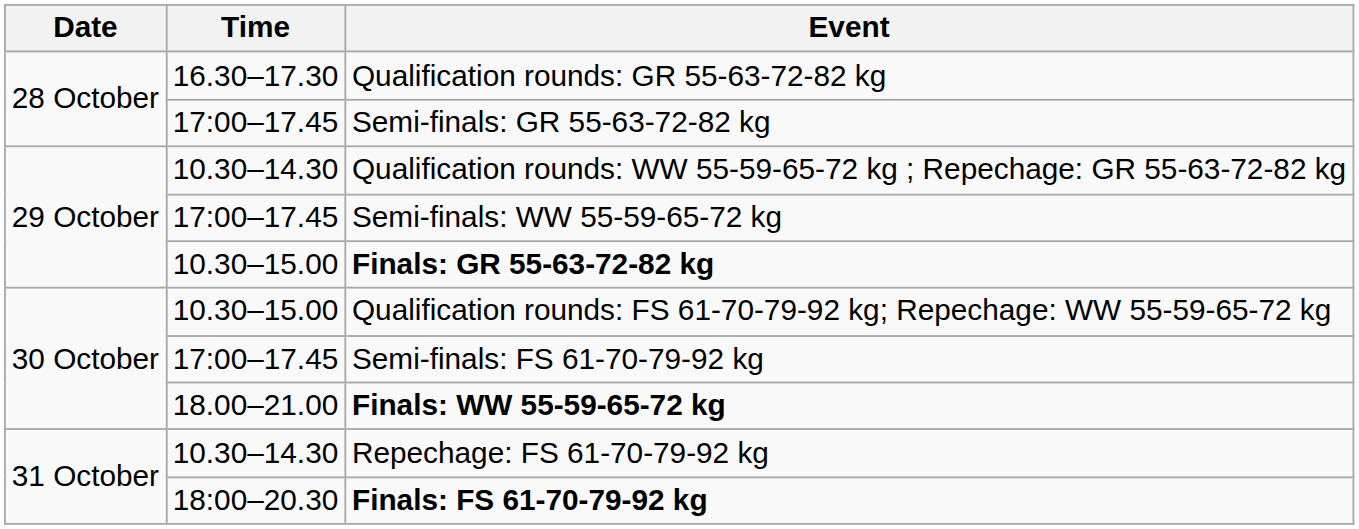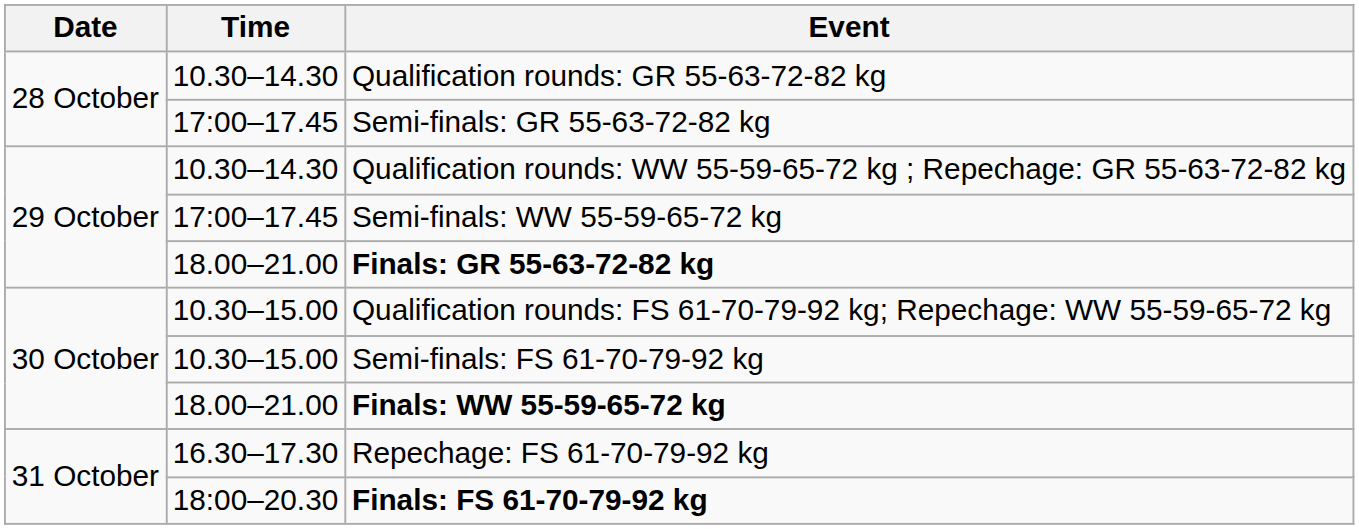Qualification rounds: GR 55-63-72-82 kg | Time: 16.30–17.30 -> 10.30–14.30
Finals: GR 55-63-72-82 kg | Time: 10.30–15.00 -> 18.00–21.00
Semi-finals: FS 61-70-79-92 kg | Time: 17:00–17.45 -> 10.30–15.00
Repechage: FS 61-70-79-92 kg | Time: 10.30–14.30 -> 16.30–17.30
